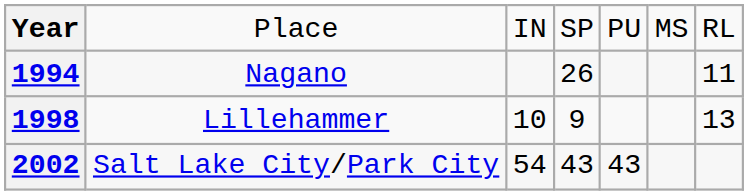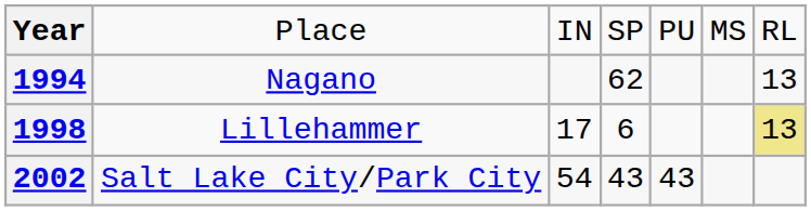1994 | column 4: 26 -> 62
1994 | column 7: 11 -> 13
1998 | column 3: 10 -> 17
1998 | column 4: 9 -> 6
1998 | column 7: no background -> khaki background
